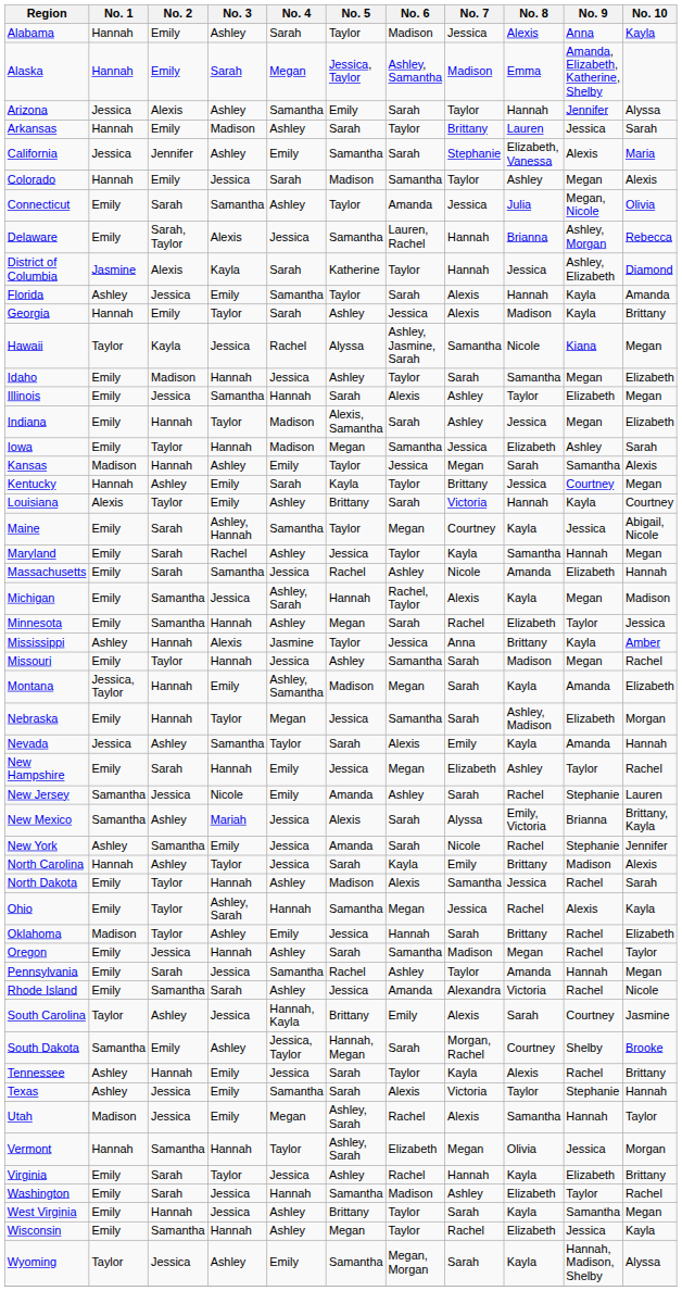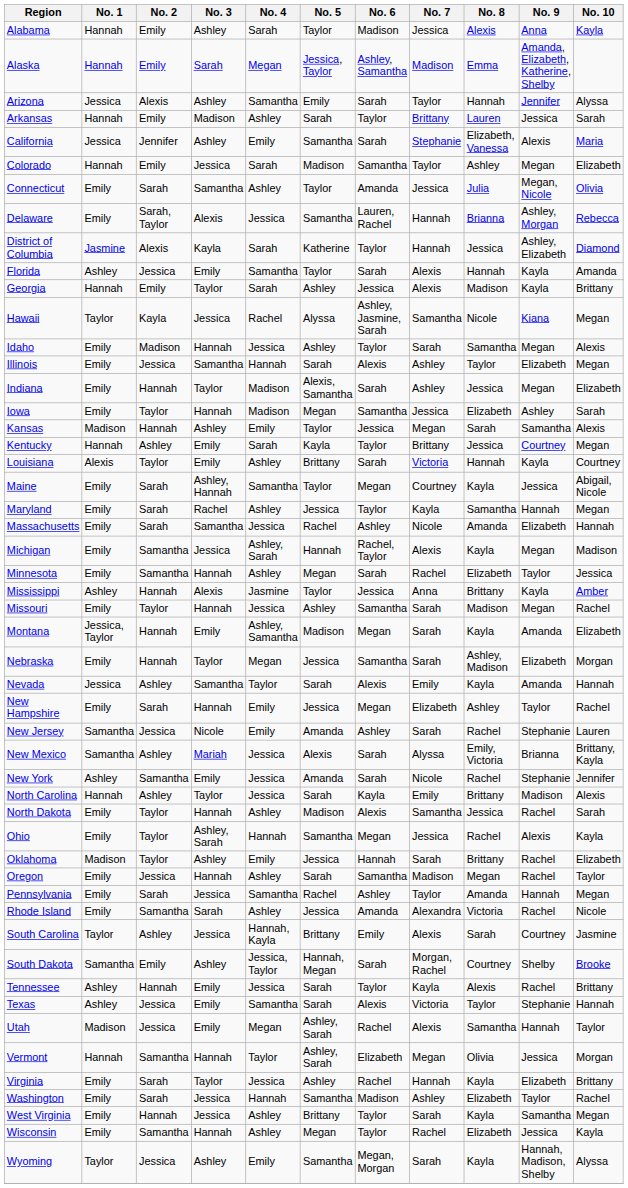Colorado | No. 10: Alexis -> Elizabeth
Idaho | No. 10: Elizabeth -> Alexis
